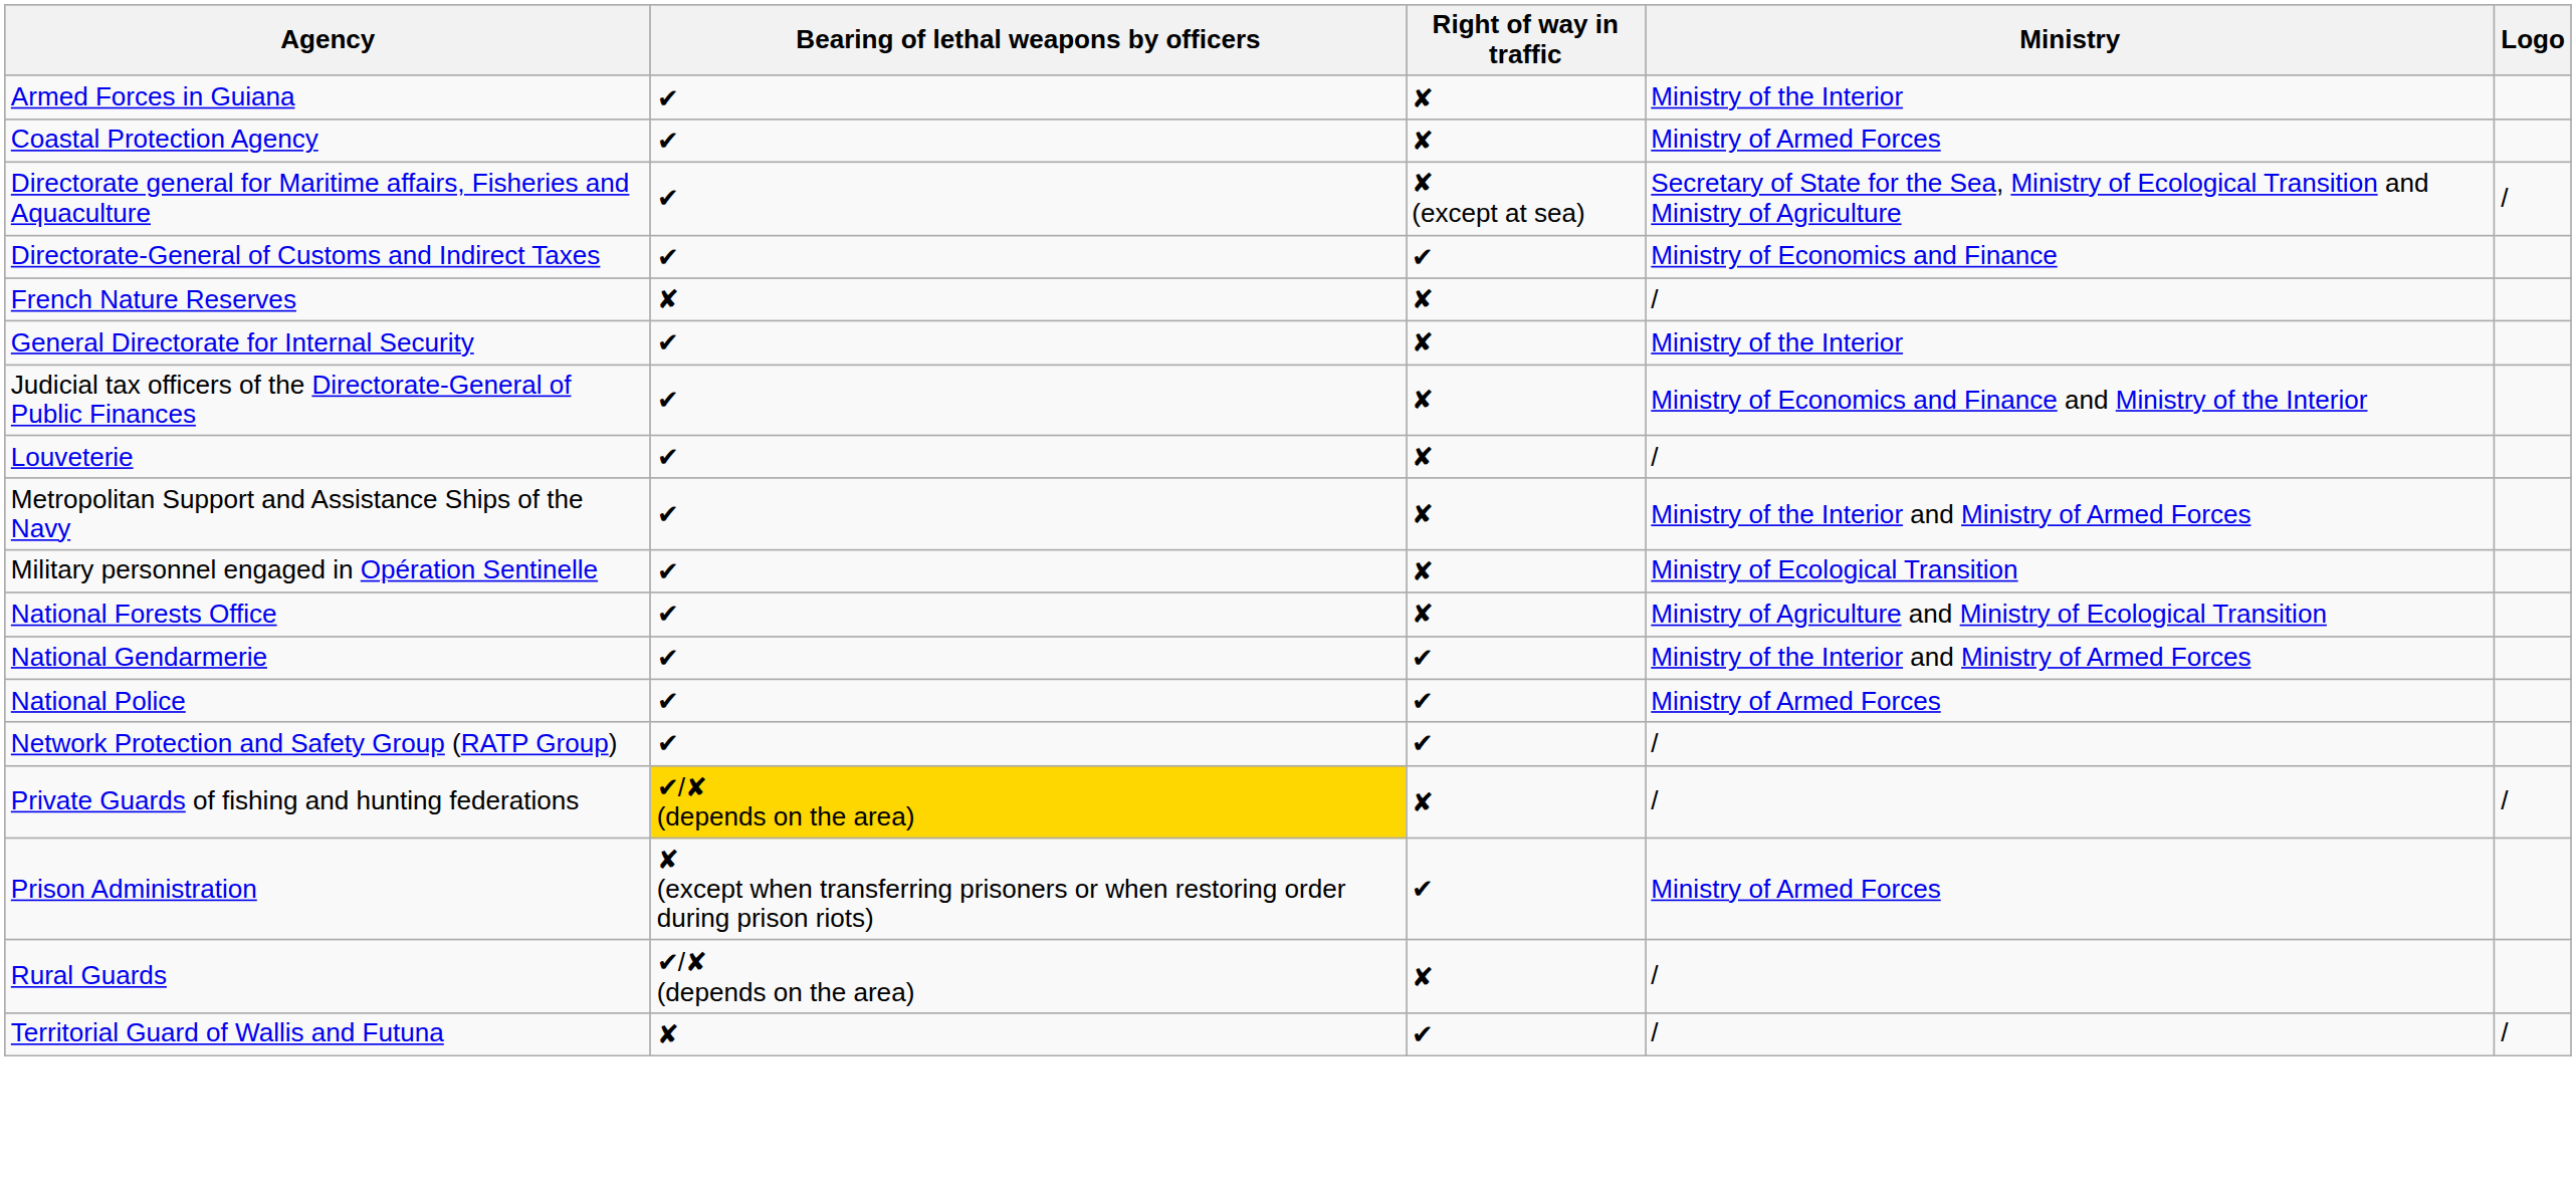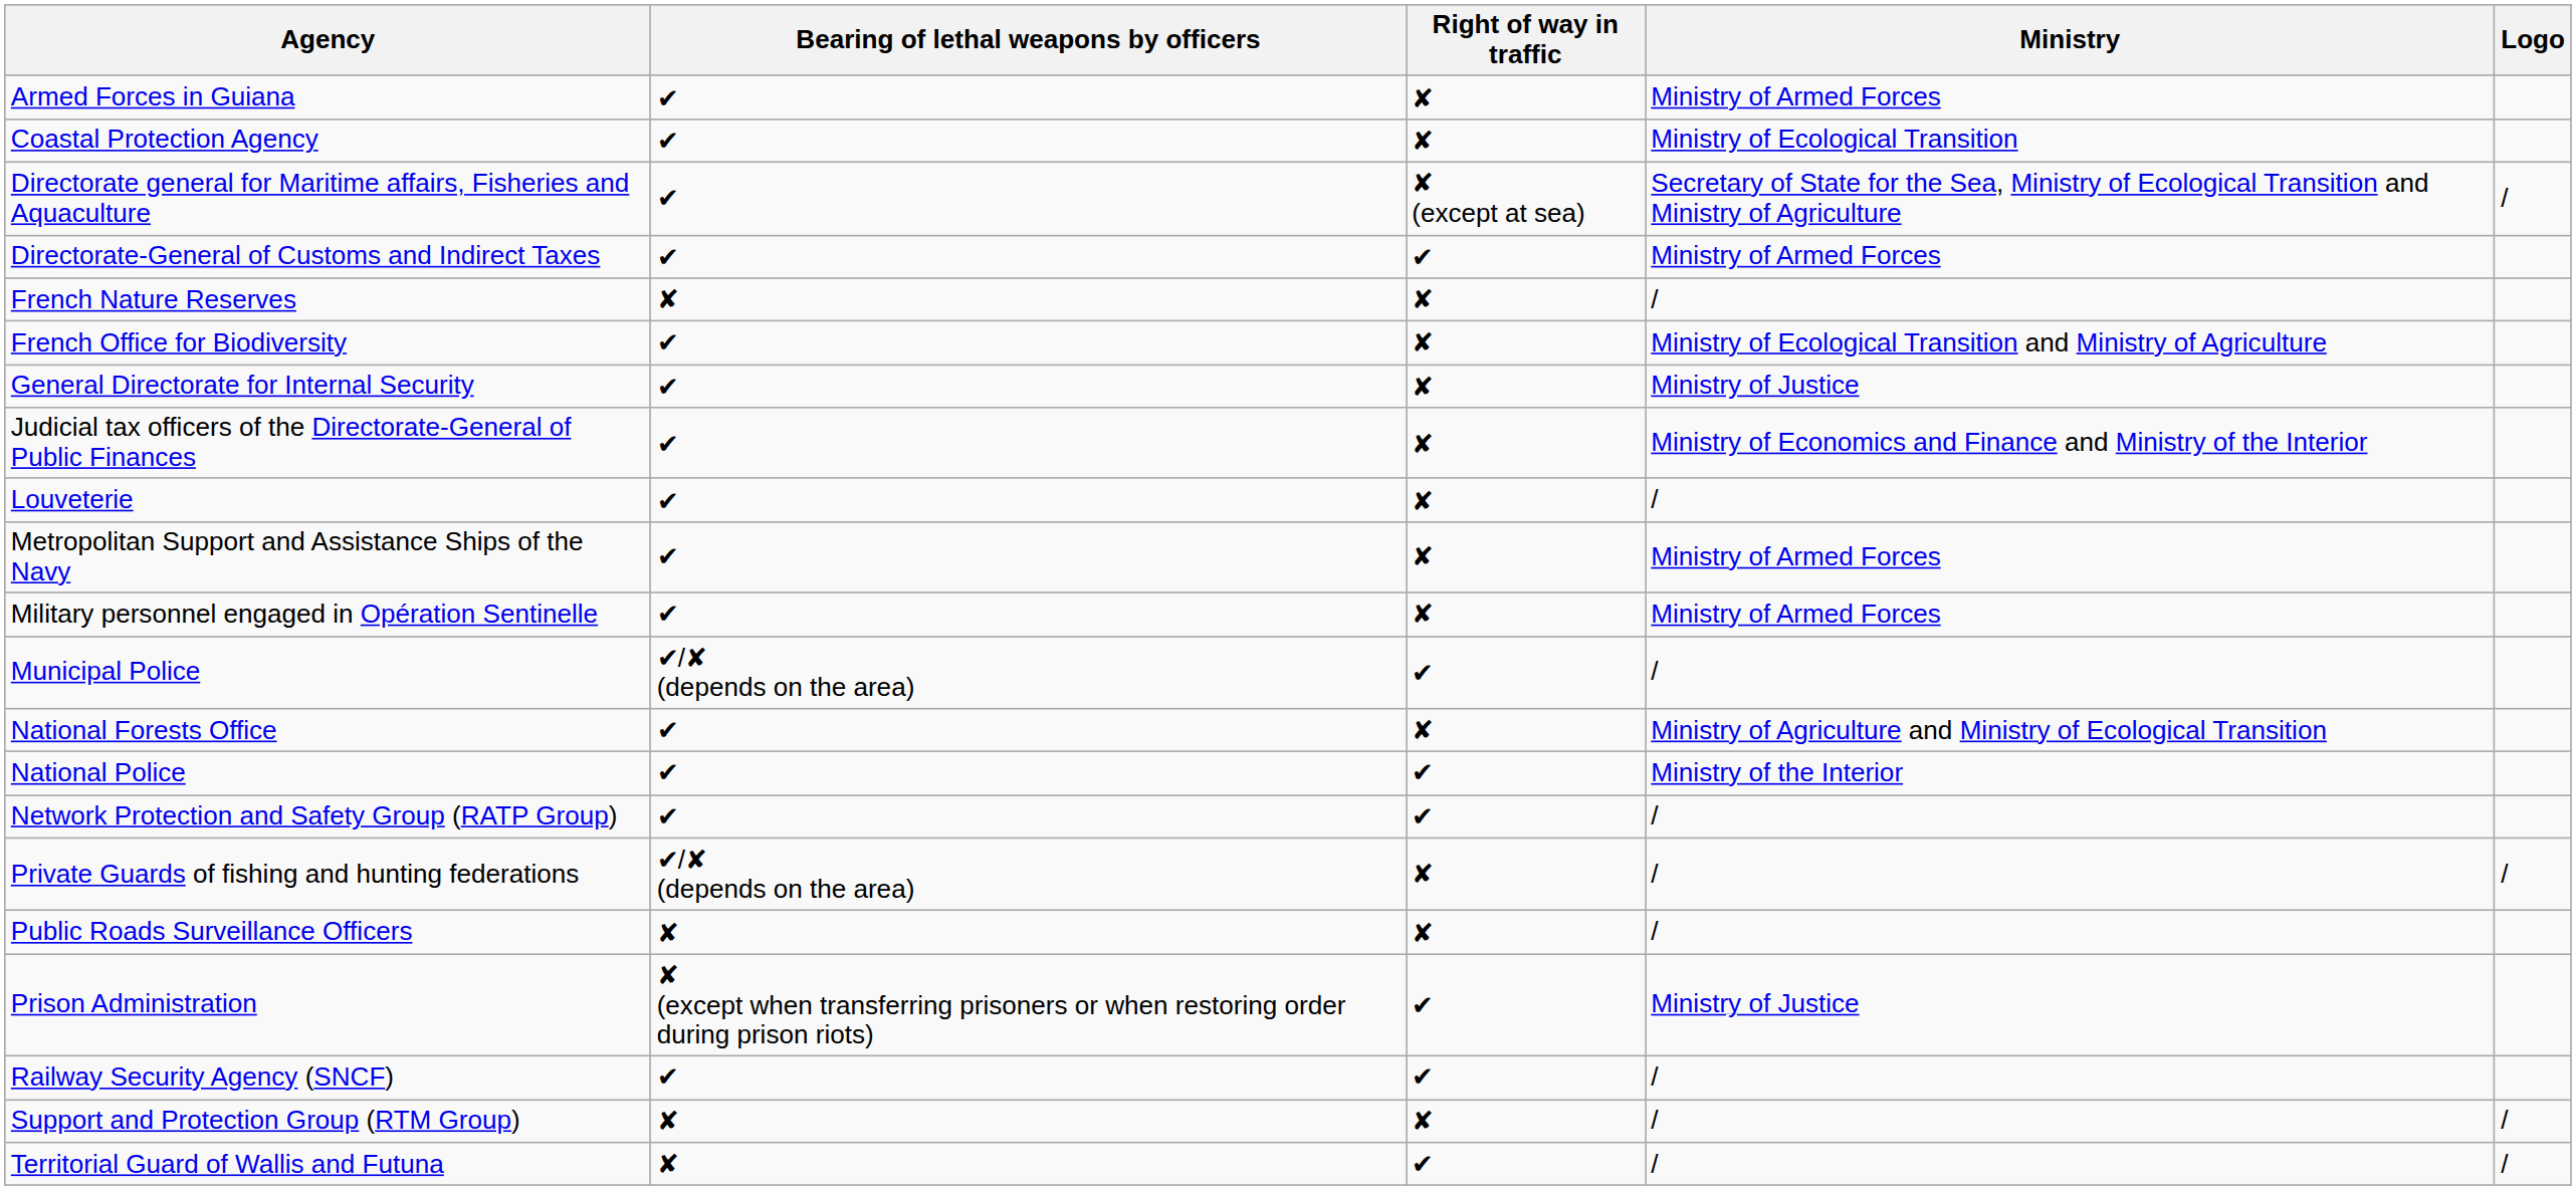Armed Forces in Guiana | Ministry: Ministry of the Interior -> Ministry of Armed Forces
Coastal Protection Agency | Ministry: Ministry of Armed Forces -> Ministry of Ecological Transition
Directorate-General of Customs and Indirect Taxes | Ministry: Ministry of Economics and Finance -> Ministry of Armed Forces
+ row: French Office for Biodiversity | ✔ | ✘ | Ministry of Ecological Transition and Ministry of Agriculture
General Directorate for Internal Security | Ministry: Ministry of the Interior -> Ministry of Justice
Metropolitan Support and Assistance Ships of the Navy | Ministry: Ministry of the Interior and Ministry of Armed Forces -> Ministry of Armed Forces
Military personnel engaged in Opération Sentinelle | Ministry: Ministry of Ecological Transition -> Ministry of Armed Forces
+ row: Municipal Police | ✔/✘ (depends on the area) | ✔ | /
- row: National Gendarmerie | ✔ | ✔ | Ministry of the Interior and Ministry of Armed Forces
National Police | Ministry: Ministry of Armed Forces -> Ministry of the Interior
Private Guards of fishing and hunting federations | Bearing of lethal weapons by officers: gold background -> no background
+ row: Public Roads Surveillance Officers | ✘ | ✘ | /
Prison Administration | Ministry: Ministry of Armed Forces -> Ministry of Justice
+ row: Railway Security Agency (SNCF) | ✔ | ✔ | /
- row: Rural Guards | ✔/✘ (depends on the area) | ✘ | /
+ row: Support and Protection Group (RTM Group) | ✘ | ✘ | / | /
